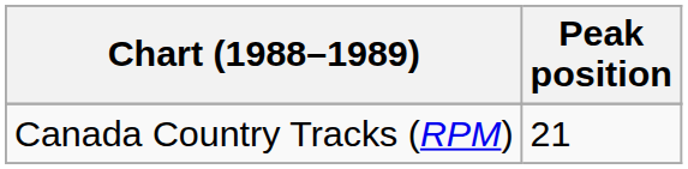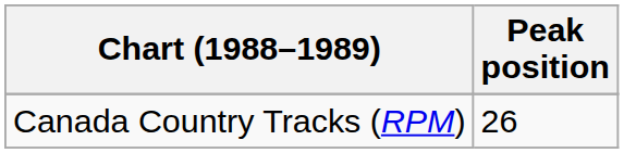Canada Country Tracks (RPM) | Peak position: 21 -> 26
